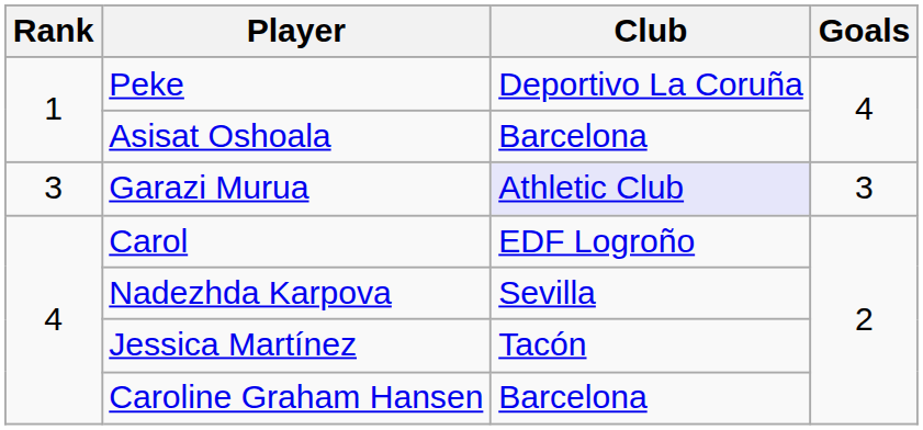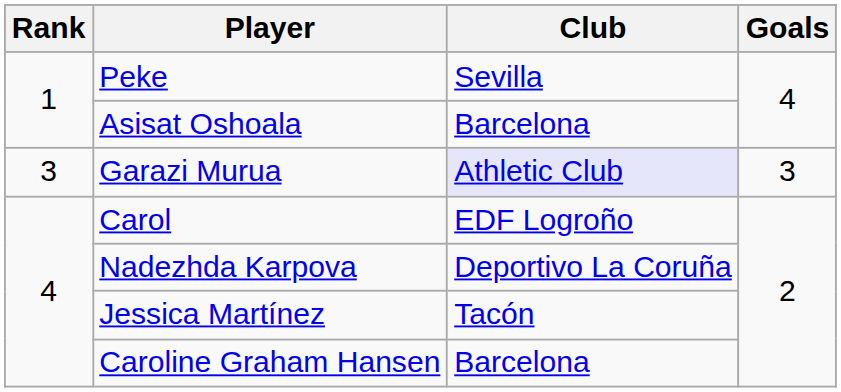Peke | Club: Deportivo La Coruña -> Sevilla
Nadezhda Karpova | Club: Sevilla -> Deportivo La Coruña
